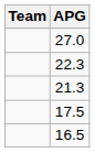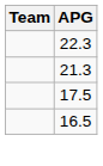- row: 27.0
